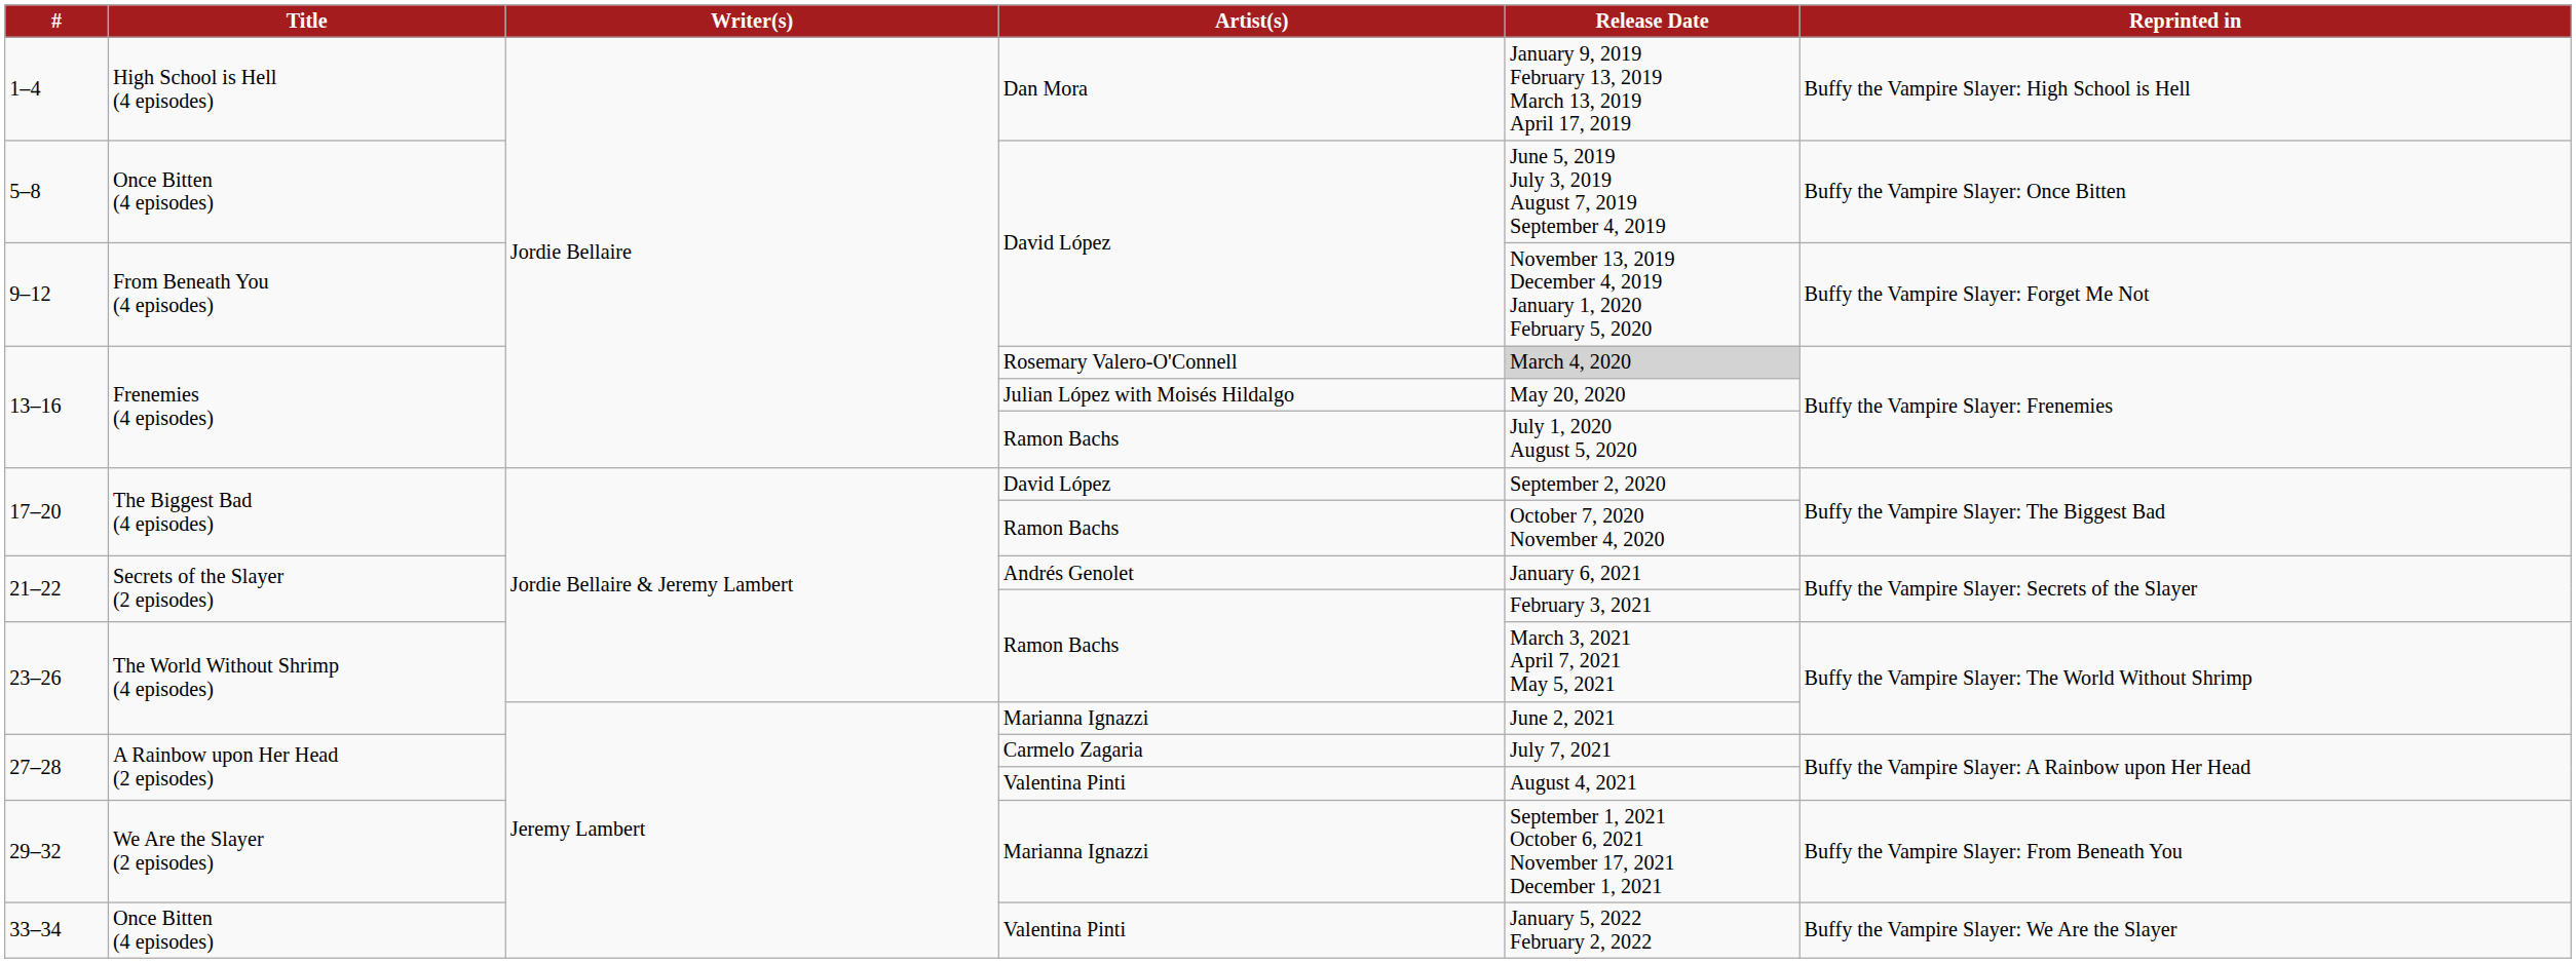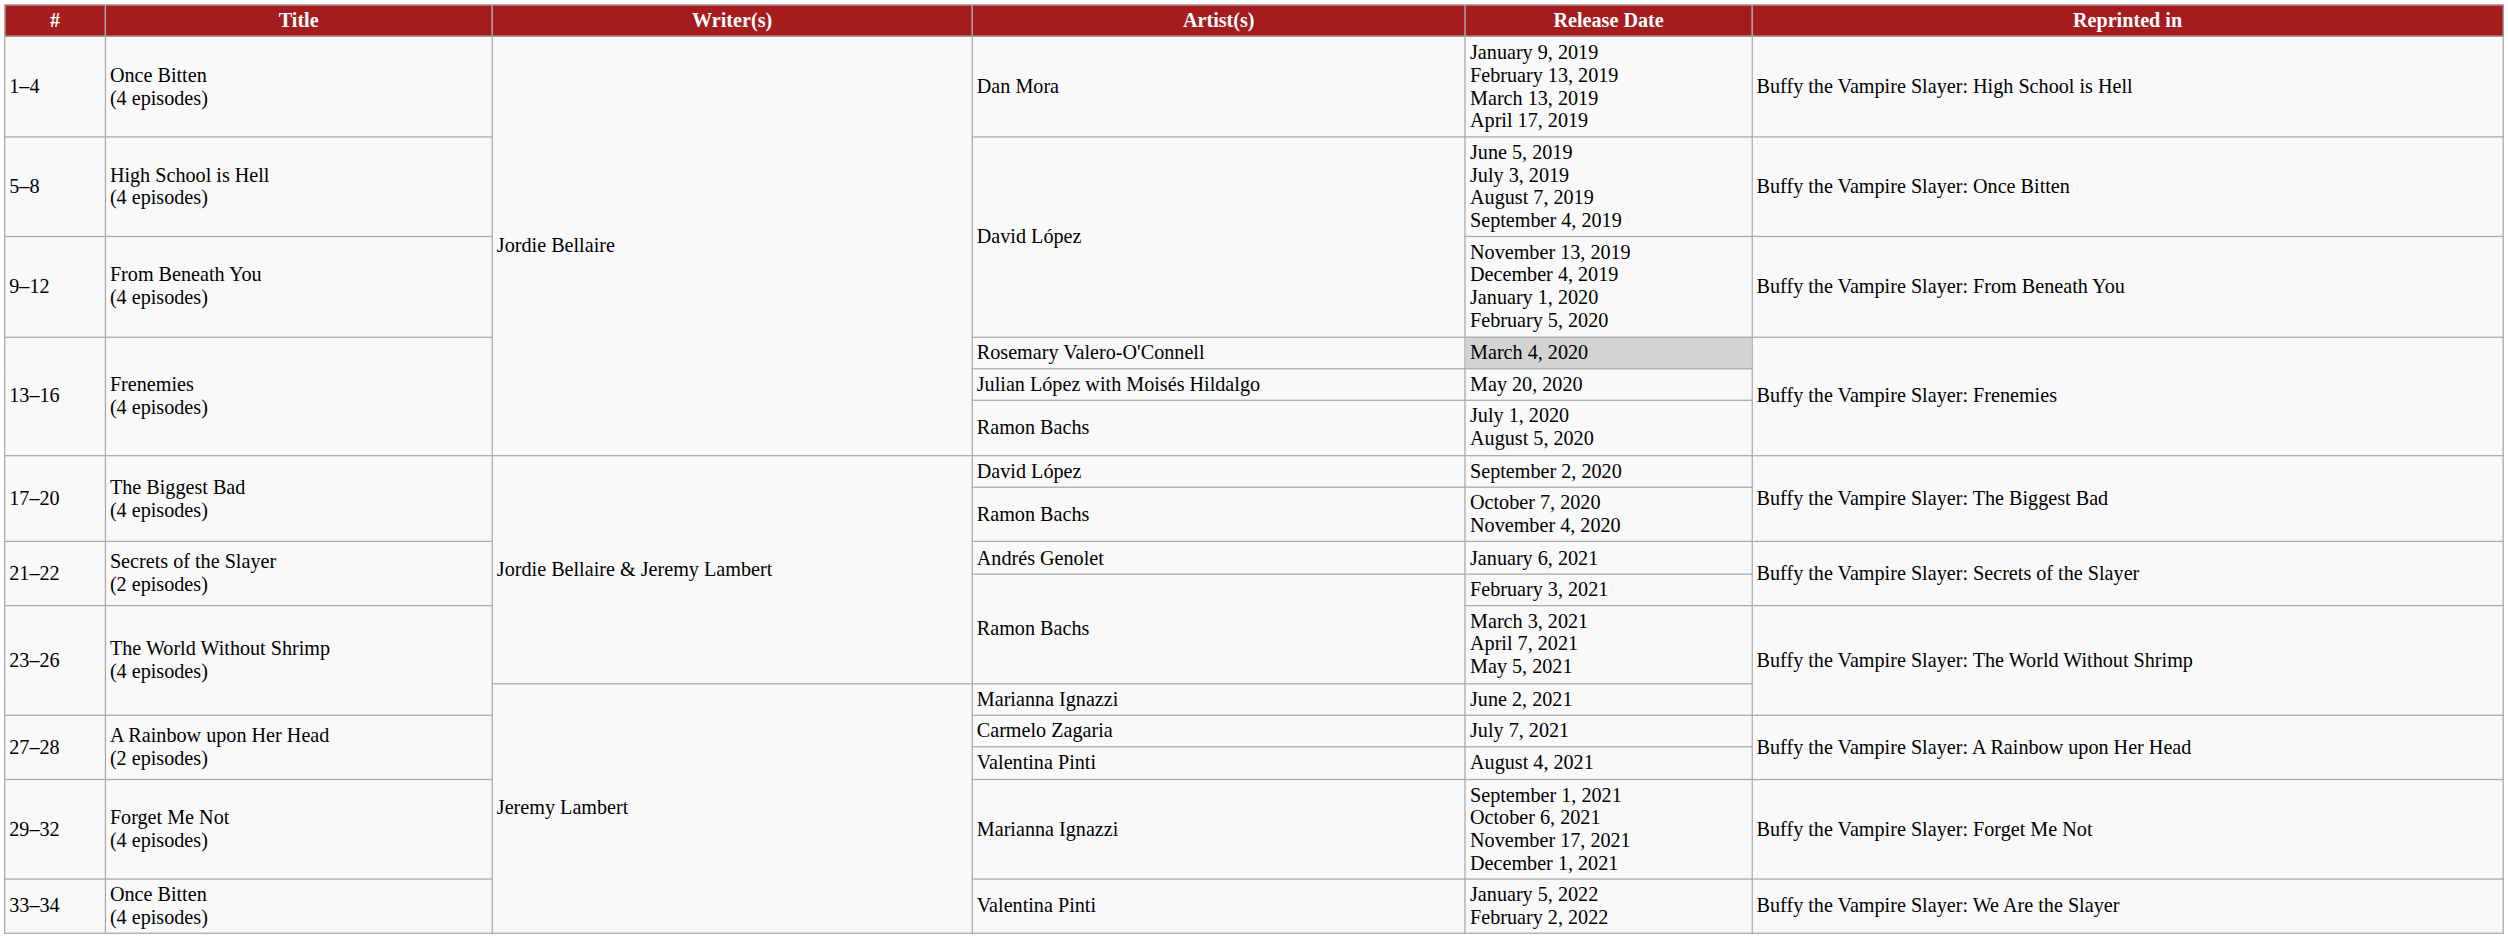1–4 | Title: High School is Hell (4 episodes) -> Once Bitten (4 episodes)
5–8 | Title: Once Bitten (4 episodes) -> High School is Hell (4 episodes)
9–12 | Reprinted in: Buffy the Vampire Slayer: Forget Me Not -> Buffy the Vampire Slayer: From Beneath You
29–32 | Title: We Are the Slayer (2 episodes) -> Forget Me Not (4 episodes)
29–32 | Reprinted in: Buffy the Vampire Slayer: From Beneath You -> Buffy the Vampire Slayer: Forget Me Not
